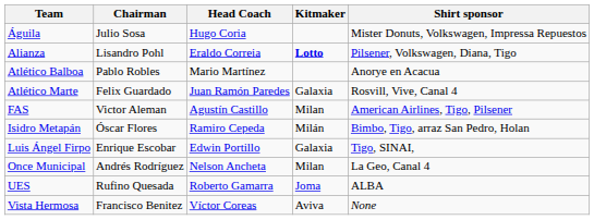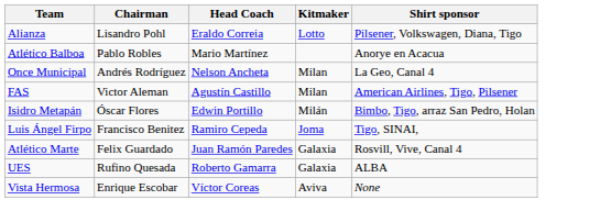- row: Águila | Julio Sosa | Hugo Coria | Mister Donuts, Volkswagen, Impressa Repuestos
Alianza | Kitmaker: bold -> normal
rows swapped: Atlético Marte <-> Once Municipal
Isidro Metapán | Head Coach: Ramiro Cepeda -> Edwin Portillo
Luis Ángel Firpo | Chairman: Enrique Escobar -> Francisco Benitez
Luis Ángel Firpo | Head Coach: Edwin Portillo -> Ramiro Cepeda
Luis Ángel Firpo | Kitmaker: Galaxia -> Joma
UES | Kitmaker: Joma -> Galaxia
Vista Hermosa | Chairman: Francisco Benitez -> Enrique Escobar
